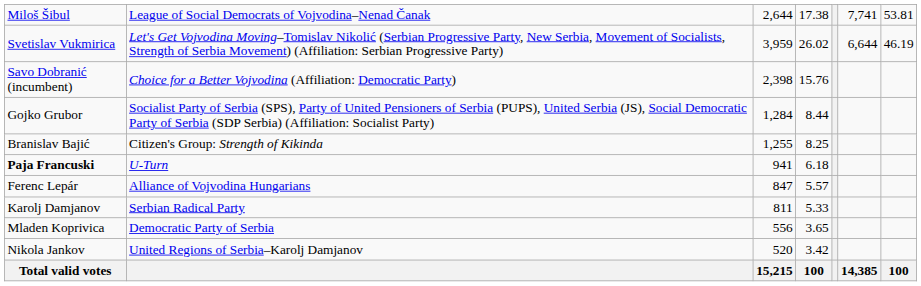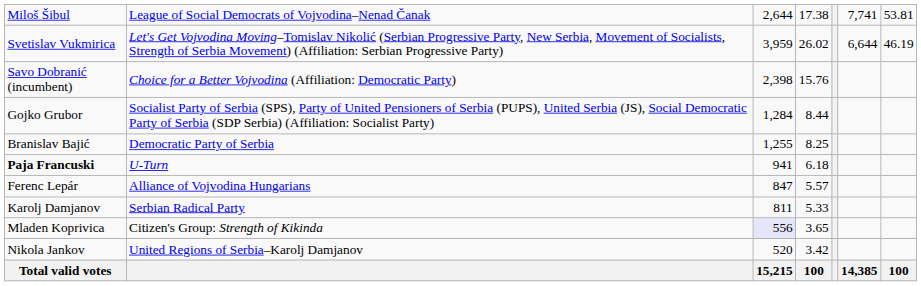Branislav Bajić | column 2: Citizen's Group: Strength of Kikinda -> Democratic Party of Serbia
Mladen Koprivica | column 2: Democratic Party of Serbia -> Citizen's Group: Strength of Kikinda
Mladen Koprivica | column 3: no background -> lavender background
